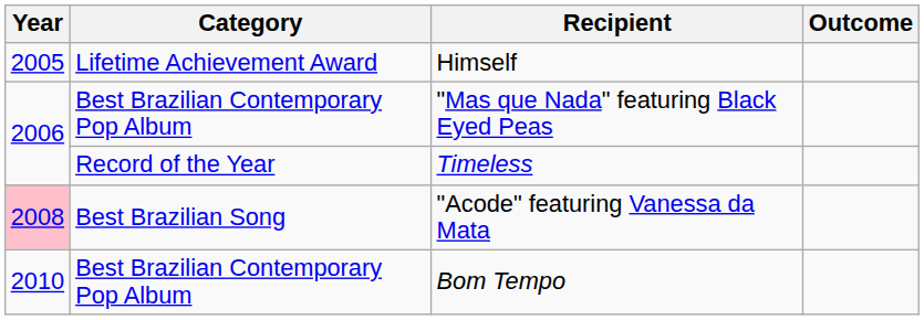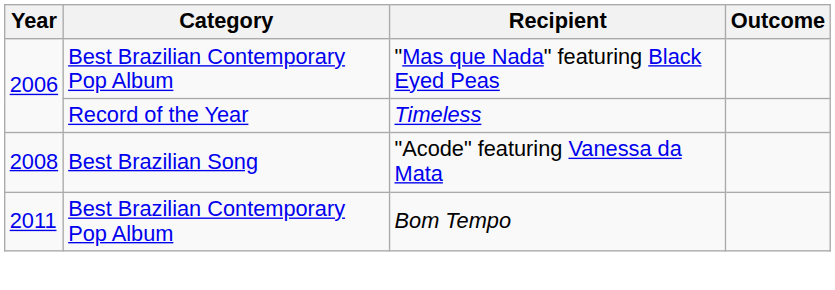- row: 2005 | Lifetime Achievement Award | Himself
"Acode" featuring Vanessa da Mata | Year: pink background -> no background
Bom Tempo | Year: 2010 -> 2011
